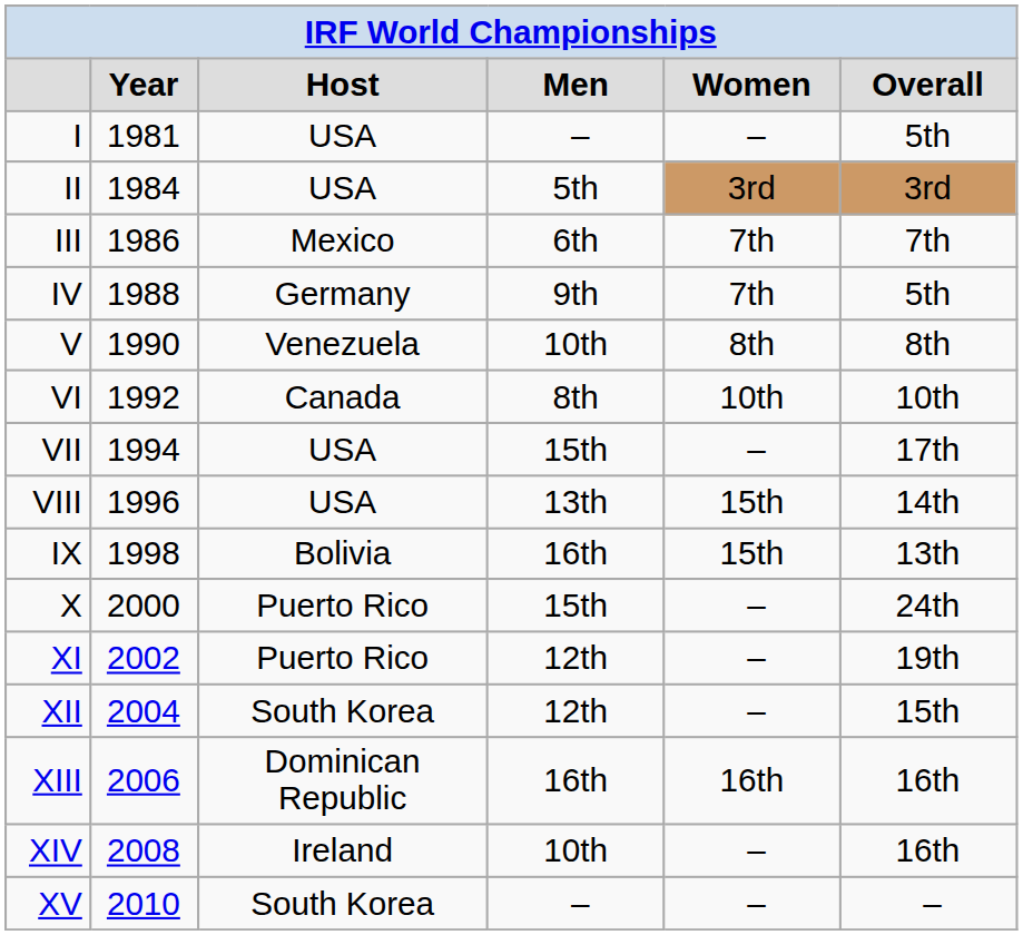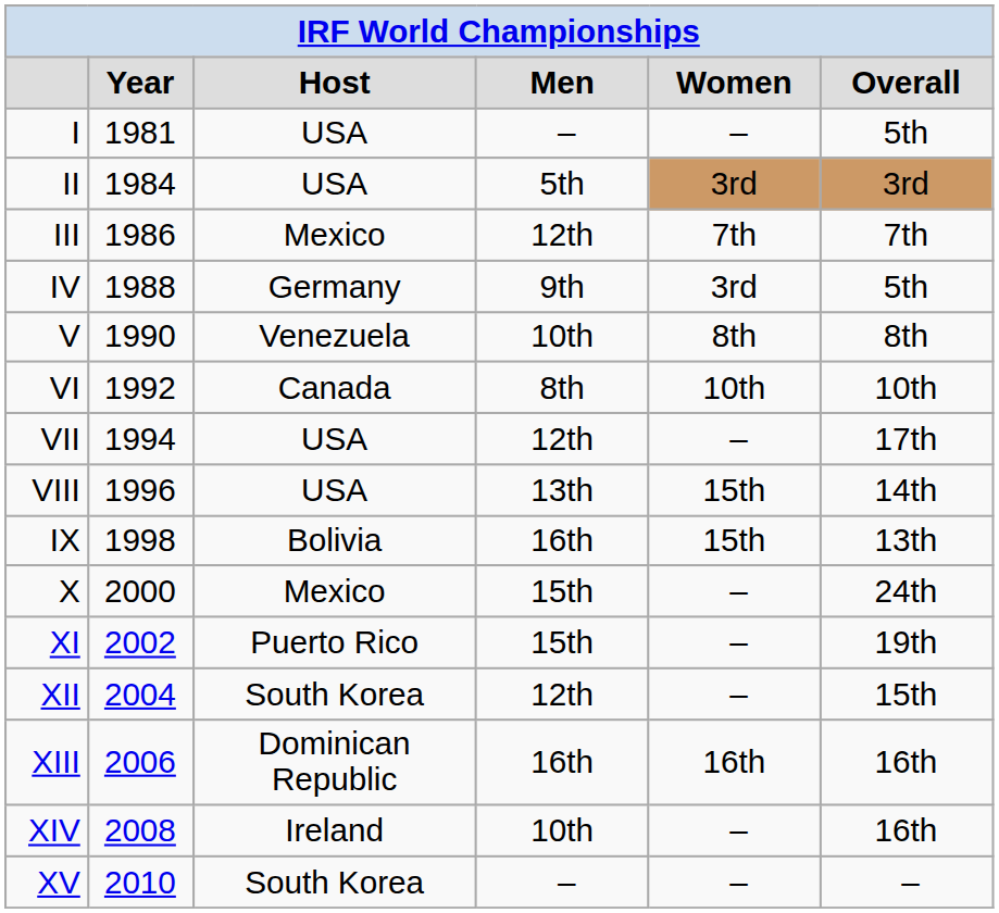III | column 4: 6th -> 12th
IV | column 5: 7th -> 3rd
VII | column 4: 15th -> 12th
X | column 3: Puerto Rico -> Mexico
XI | column 4: 12th -> 15th
